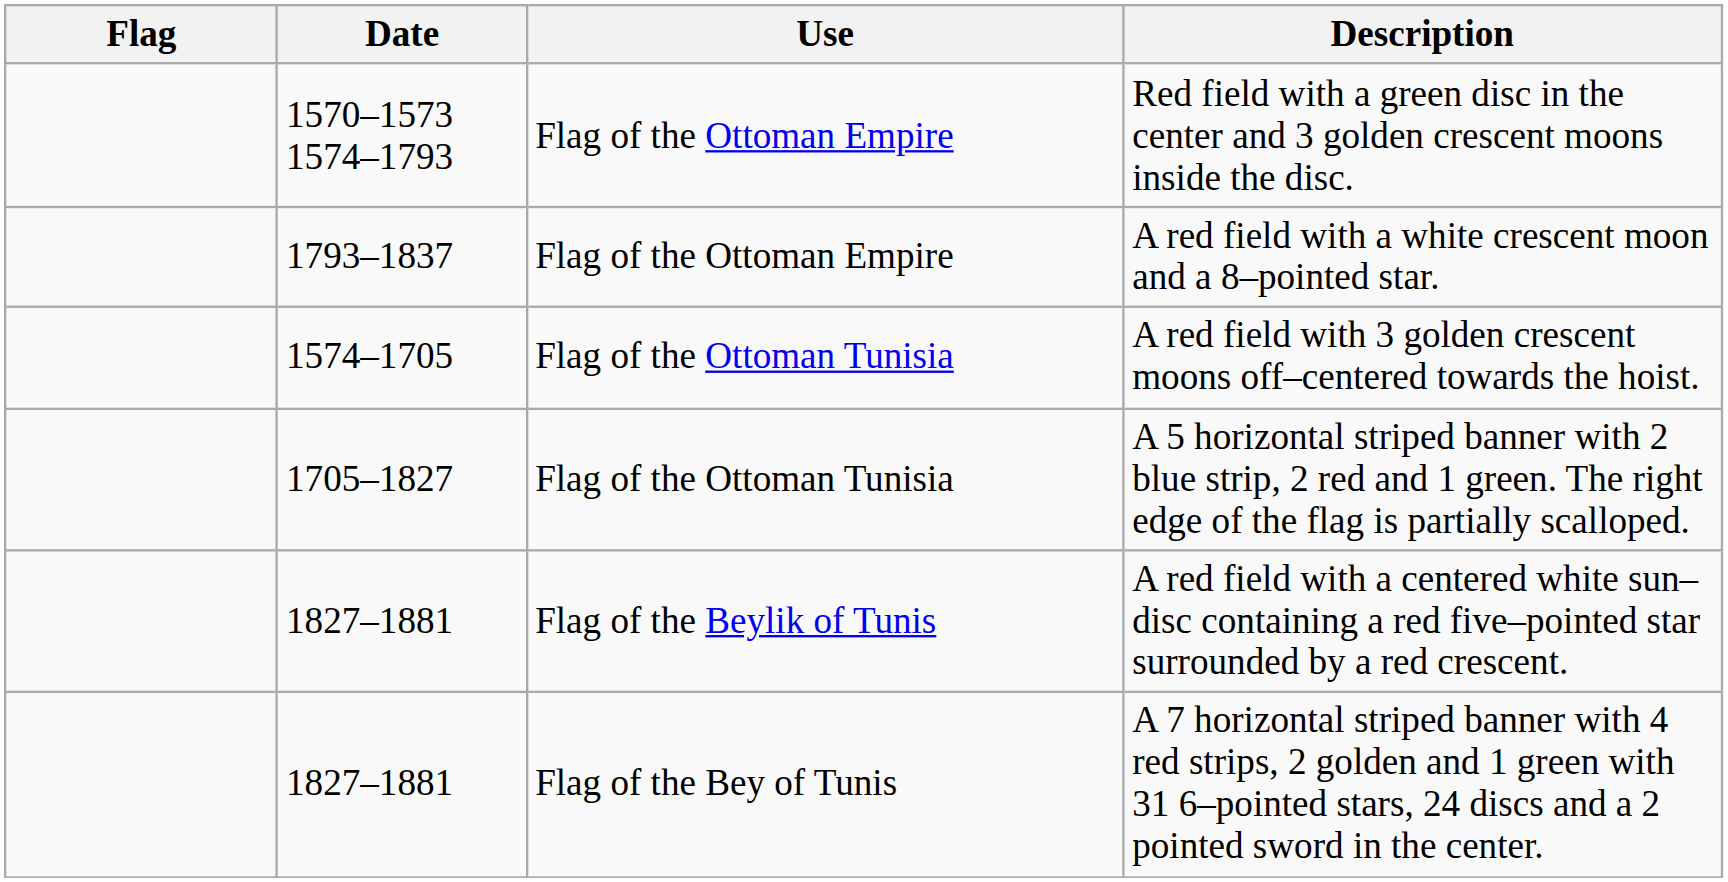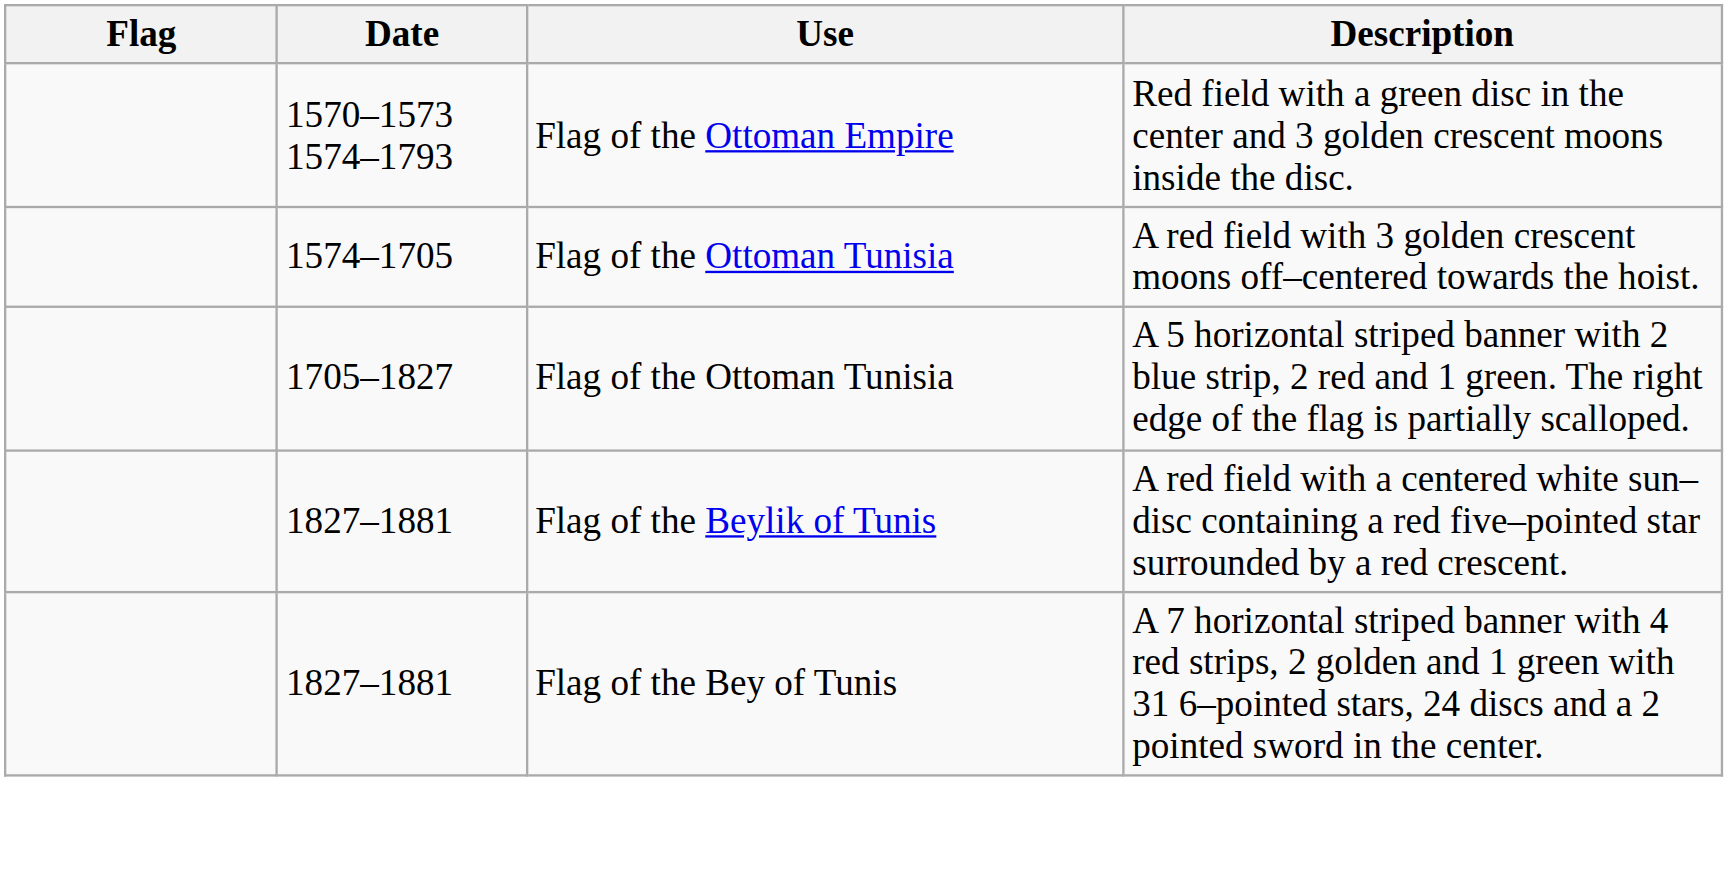- row: 1793–1837 | Flag of the Ottoman Empire | A red field with a white crescent moon and a 8–pointed star.
